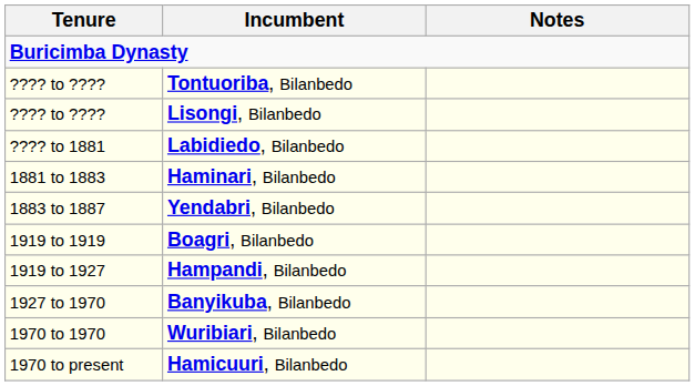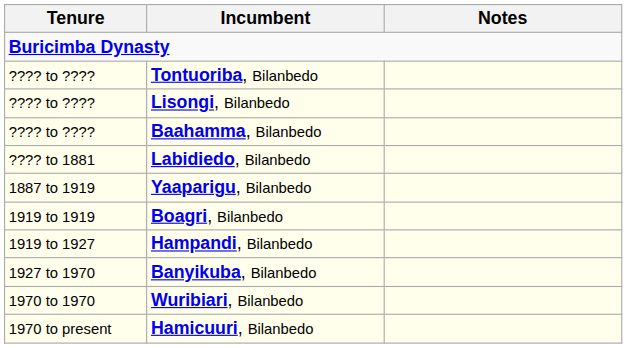+ row: ???? to ???? | Baahamma, Bilanbedo
- row: 1881 to 1883 | Haminari, Bilanbedo
- row: 1883 to 1887 | Yendabri, Bilanbedo
+ row: 1887 to 1919 | Yaaparigu, Bilanbedo
